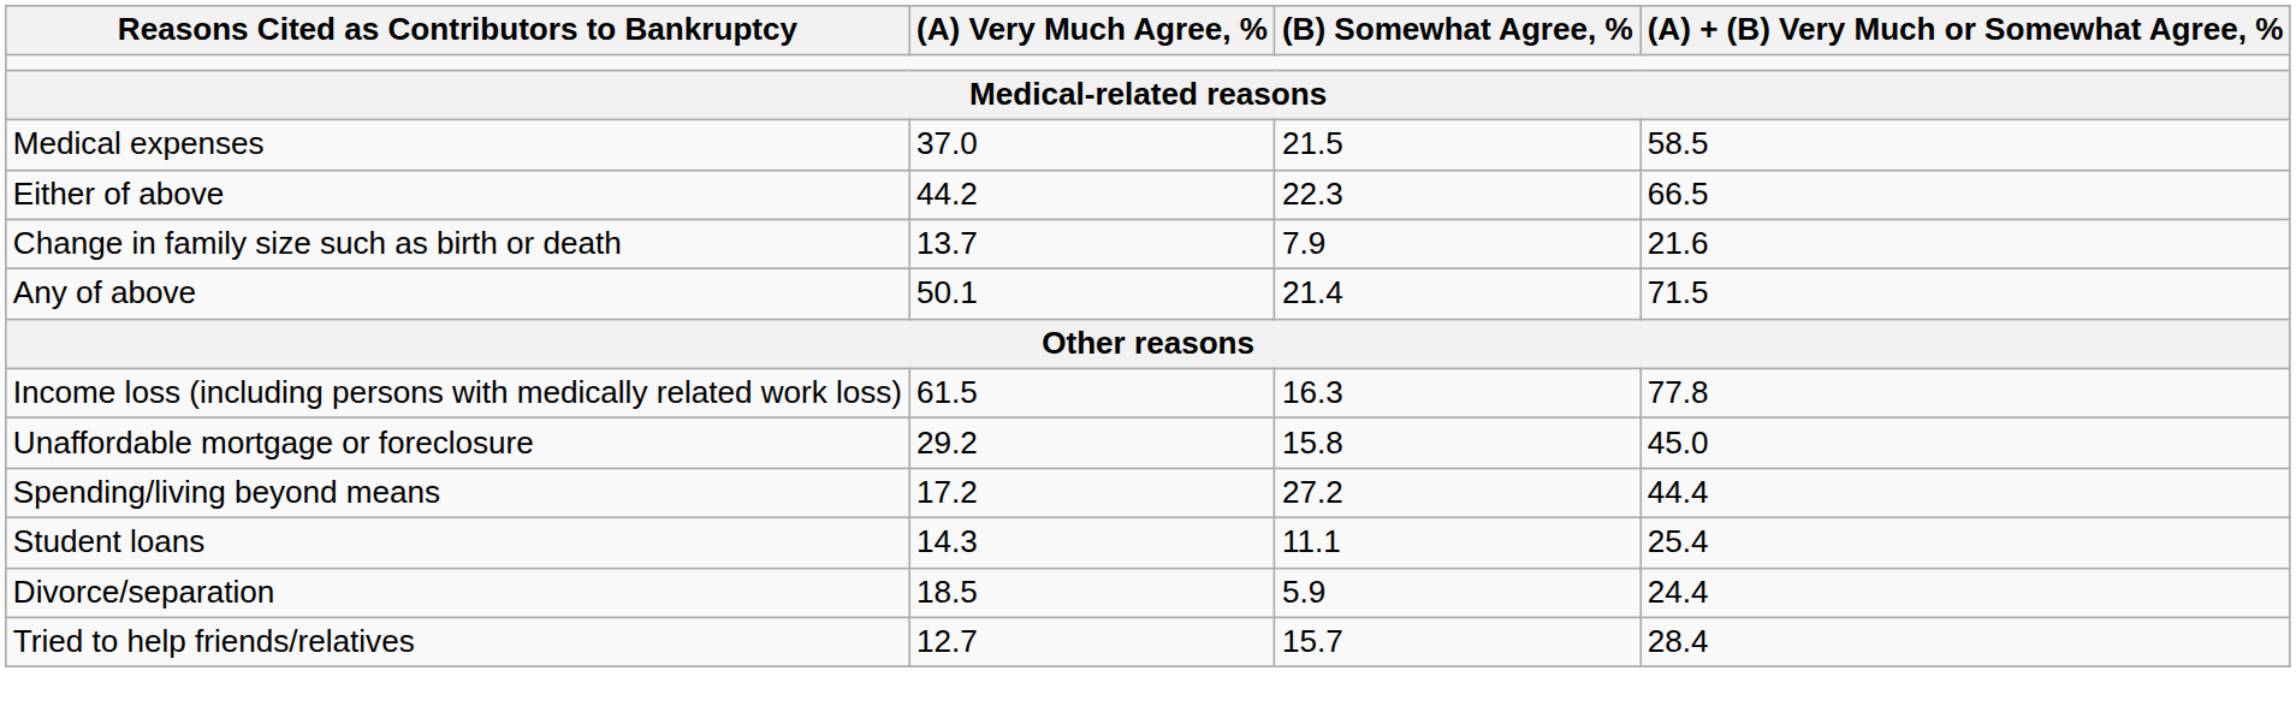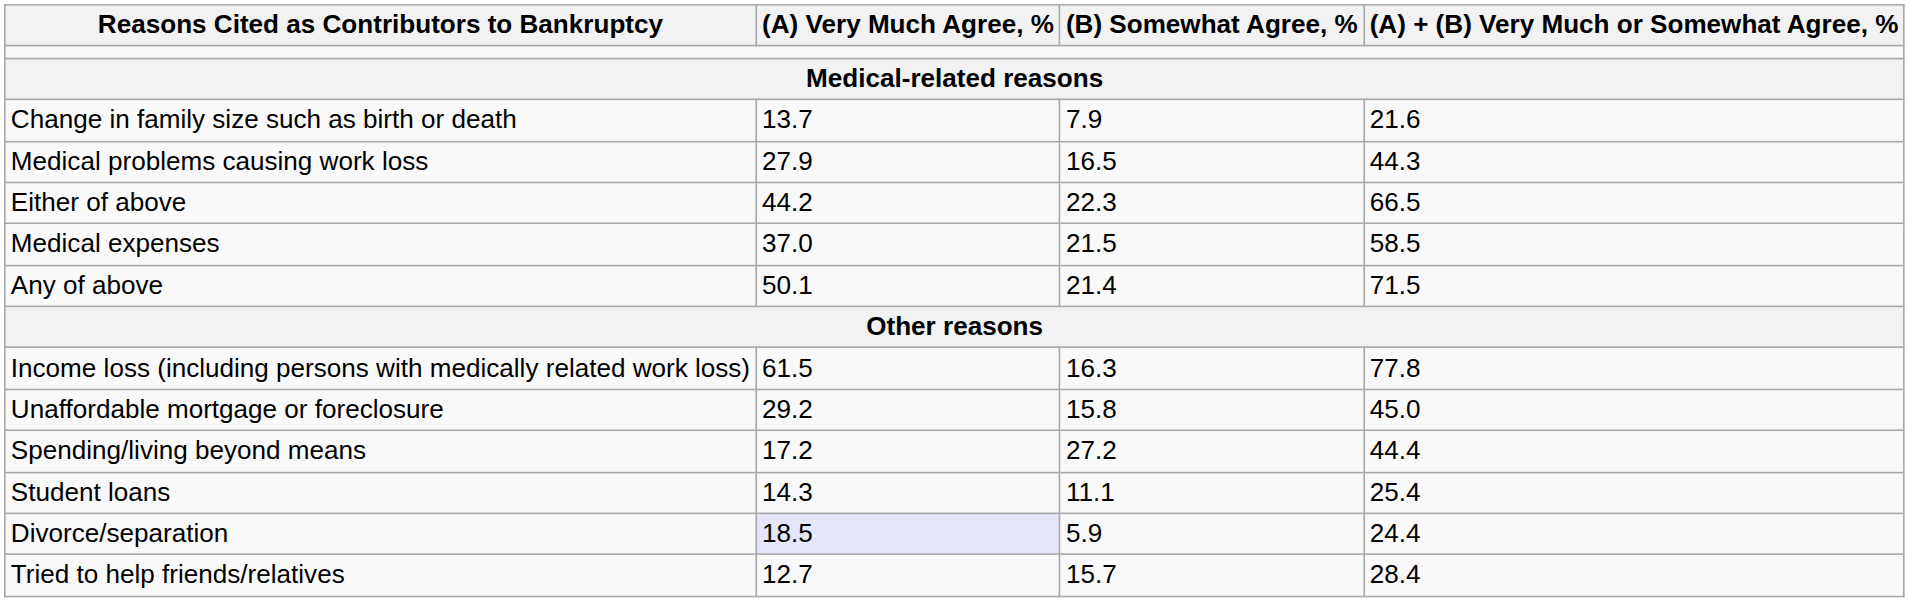rows swapped: Medical expenses <-> Change in family size such as birth or death
+ row: Medical problems causing work loss | 27.9 | 16.5 | 44.3
Divorce/separation | (A) Very Much Agree, %: no background -> lavender background
